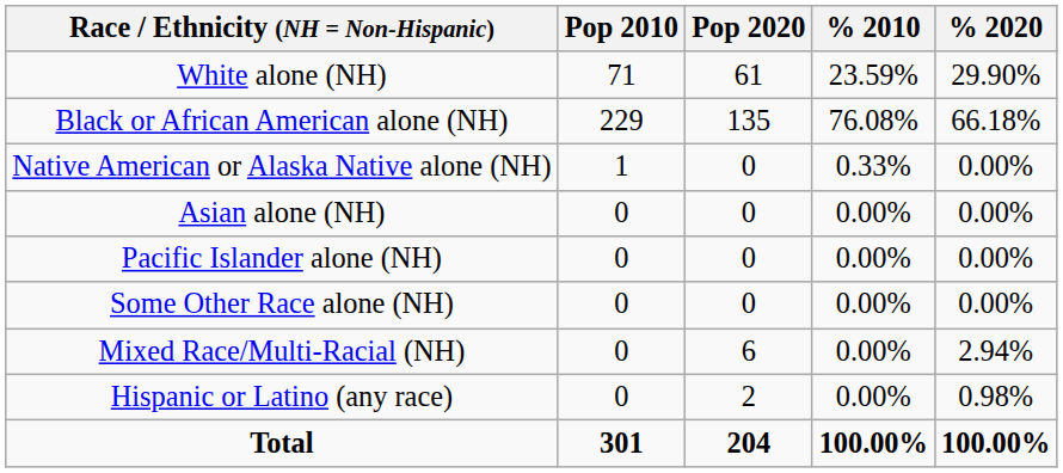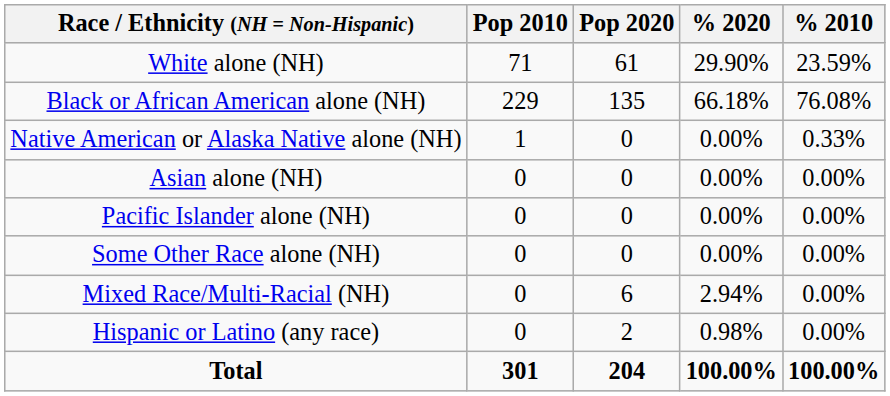columns swapped: % 2010 <-> % 2020
